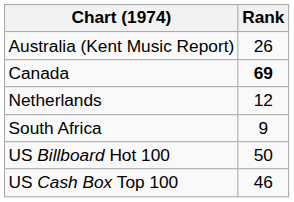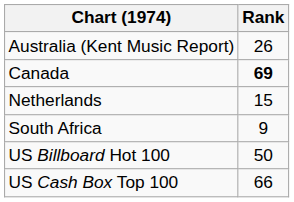Netherlands | Rank: 12 -> 15
US Cash Box Top 100 | Rank: 46 -> 66
